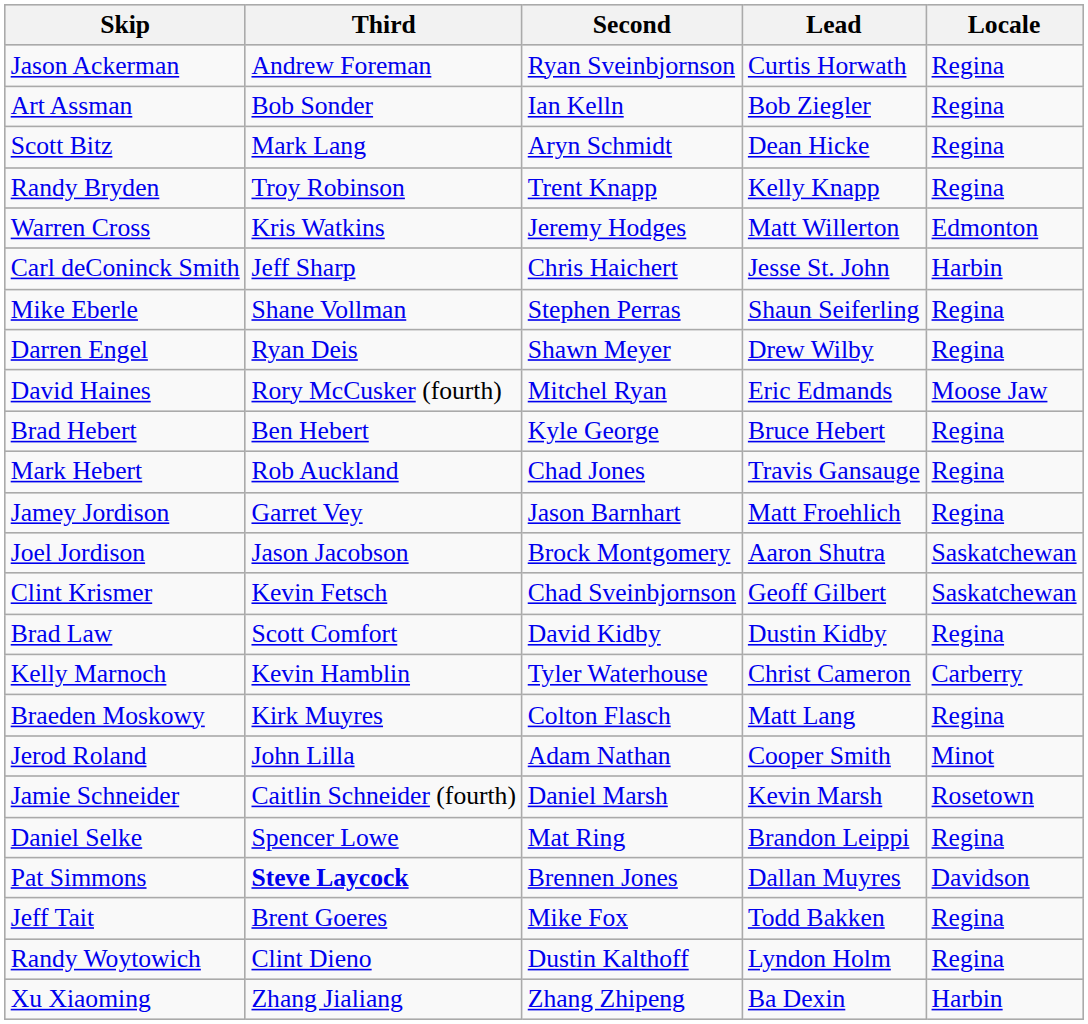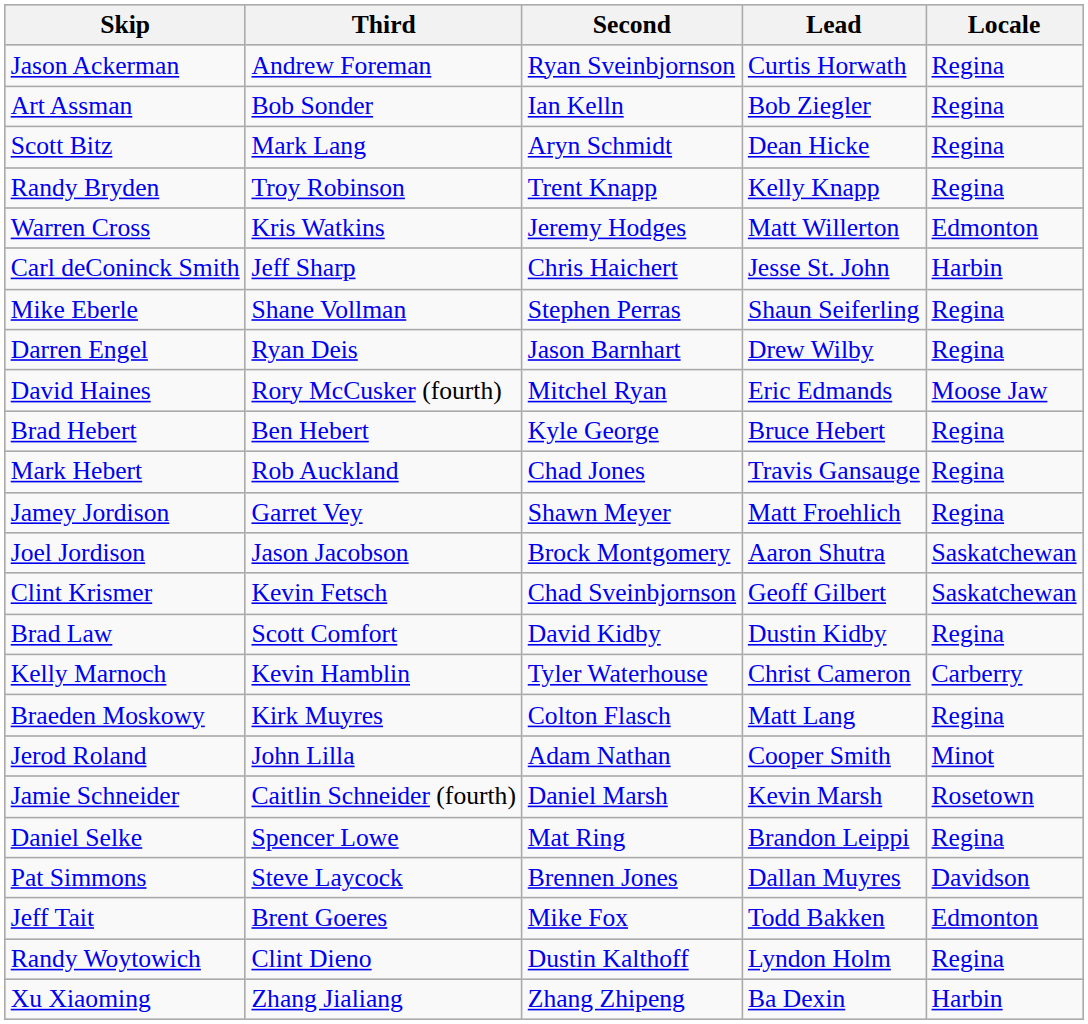Darren Engel | Second: Shawn Meyer -> Jason Barnhart
Jamey Jordison | Second: Jason Barnhart -> Shawn Meyer
Pat Simmons | Third: bold -> normal
Jeff Tait | Locale: Regina -> Edmonton
